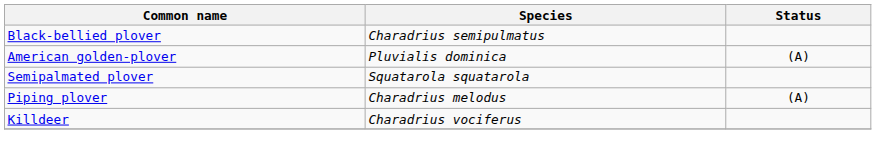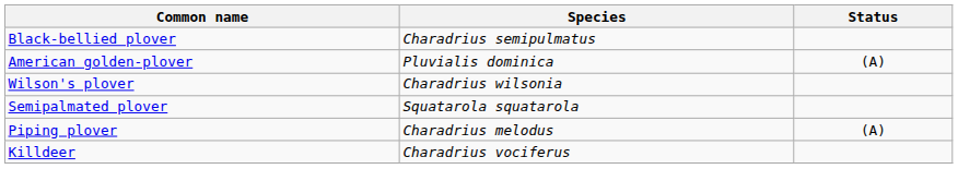+ row: Wilson's plover | Charadrius wilsonia
